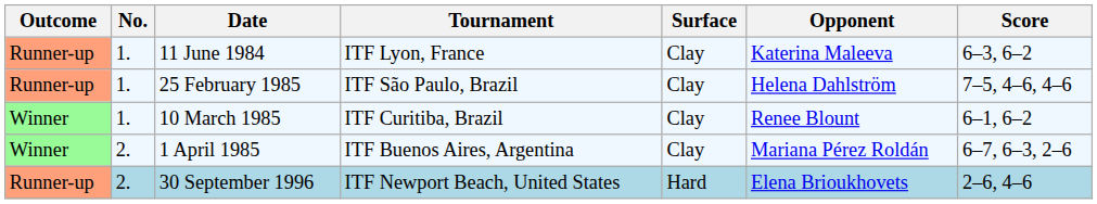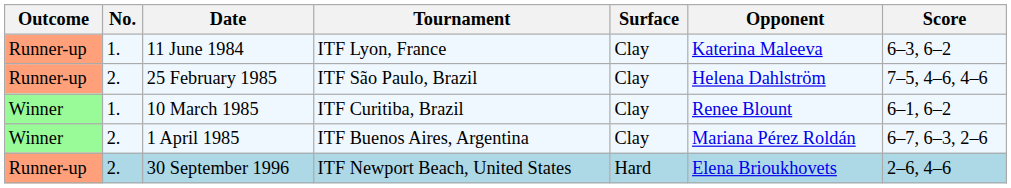25 February 1985 | No.: 1. -> 2.
